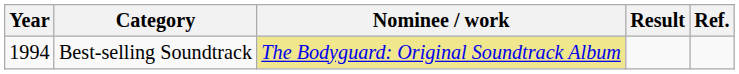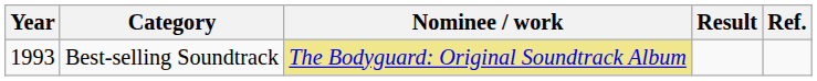Best-selling Soundtrack | Year: 1994 -> 1993
